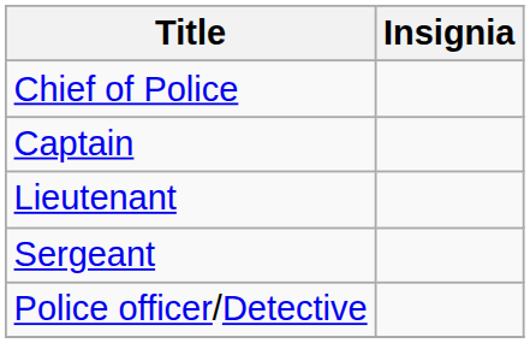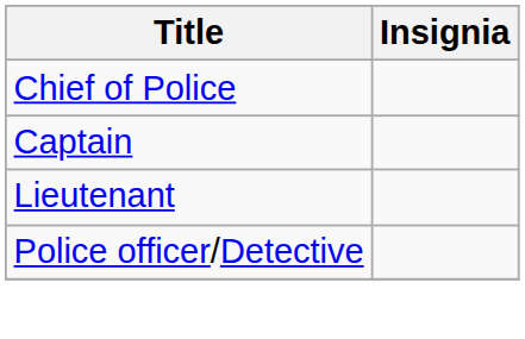- row: Sergeant
